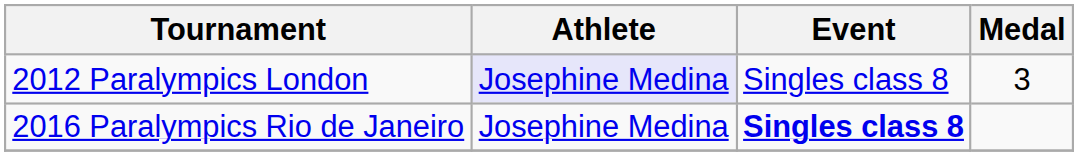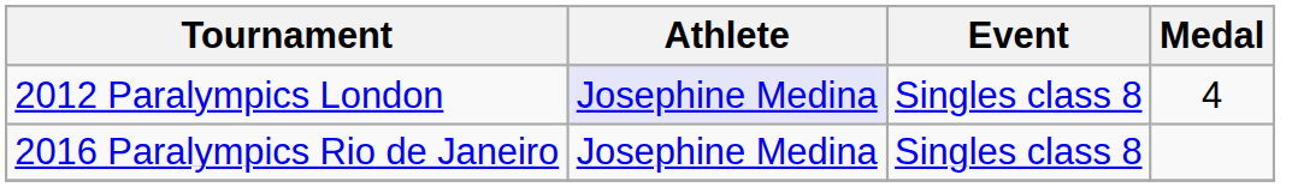2012 Paralympics London | Medal: 3 -> 4
2016 Paralympics Rio de Janeiro | Event: bold -> normal
